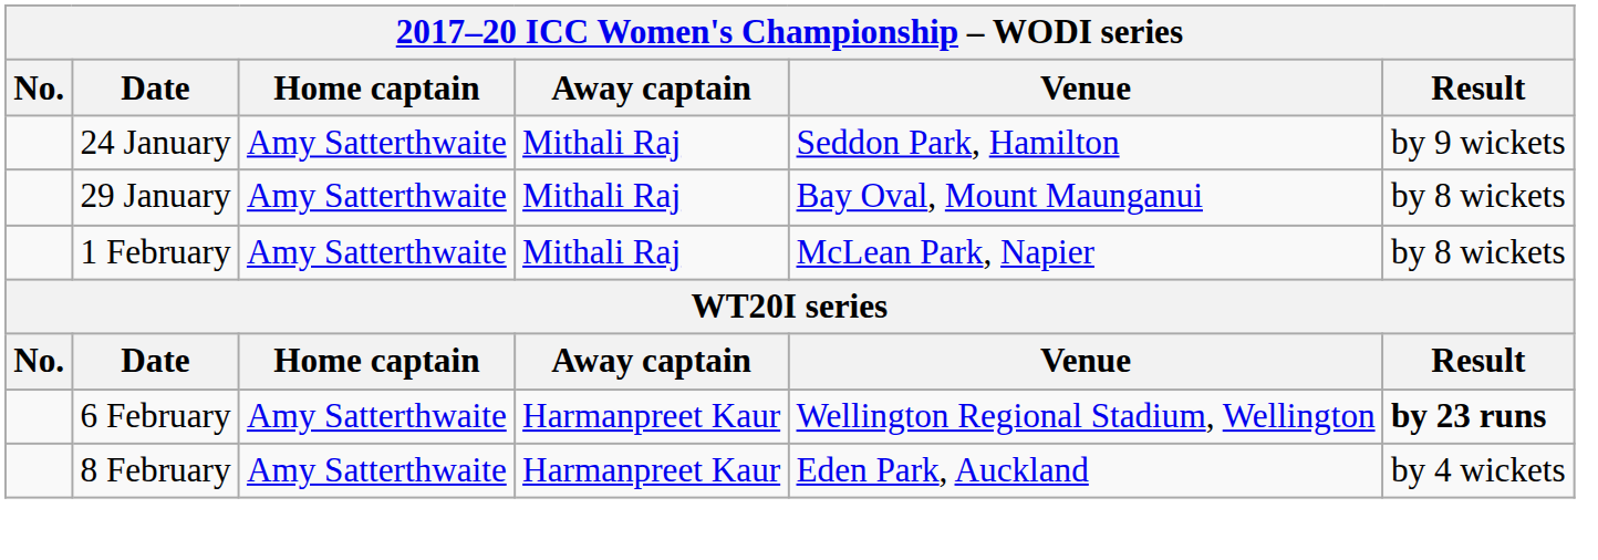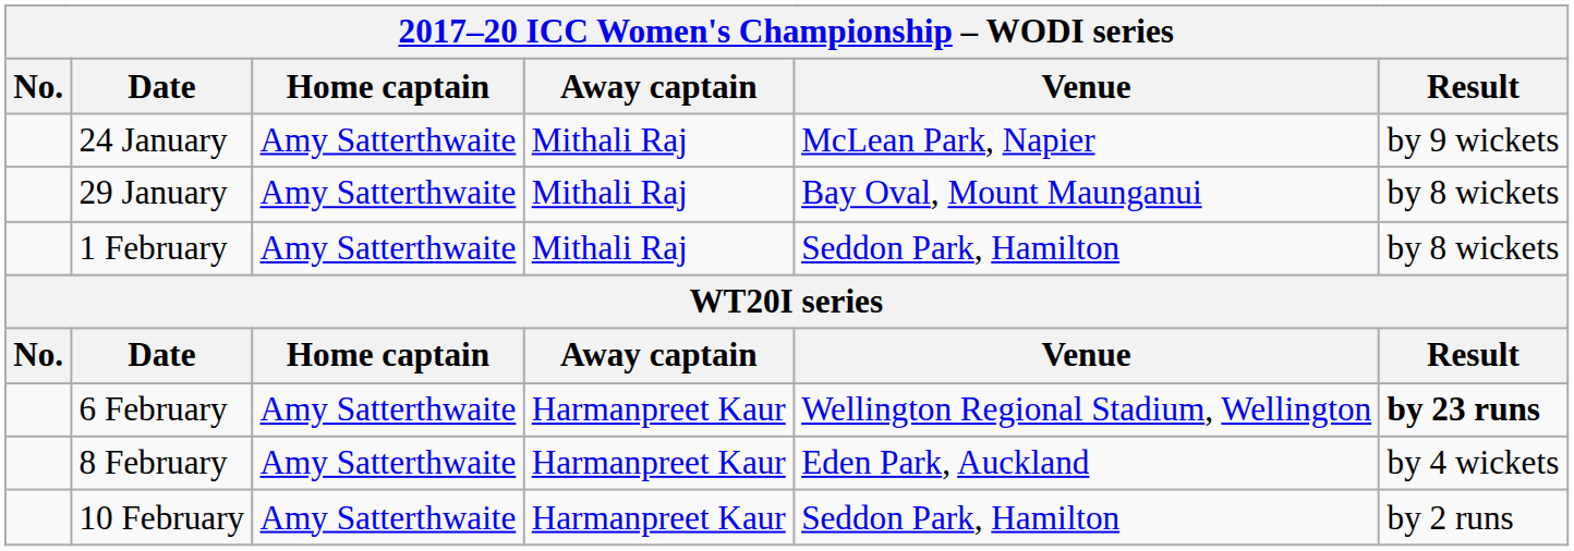24 January | Venue: Seddon Park, Hamilton -> McLean Park, Napier
1 February | Venue: McLean Park, Napier -> Seddon Park, Hamilton
+ row: 10 February | Amy Satterthwaite | Harmanpreet Kaur | Seddon Park, Hamilton | by 2 runs
